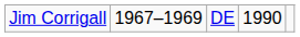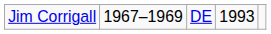Jim Corrigall | column 4: 1990 -> 1993
